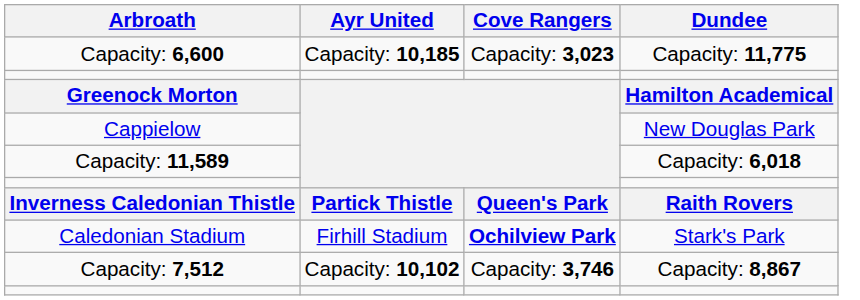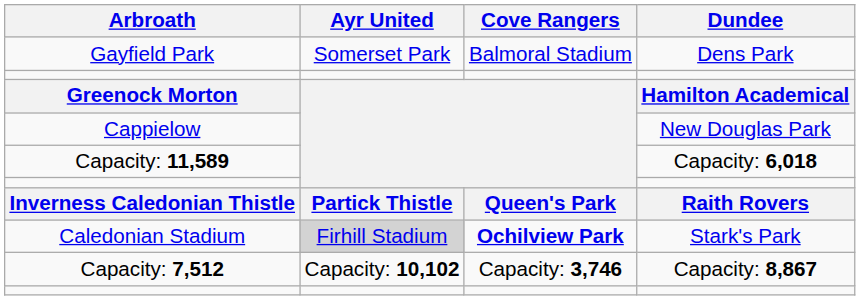+ row: Gayfield Park | Somerset Park | Balmoral Stadium | Dens Park
- row: Capacity: 6,600 | Capacity: 10,185 | Capacity: 3,023 | Capacity: 11,775
Caledonian Stadium | Ayr United: no background -> lightgrey background
